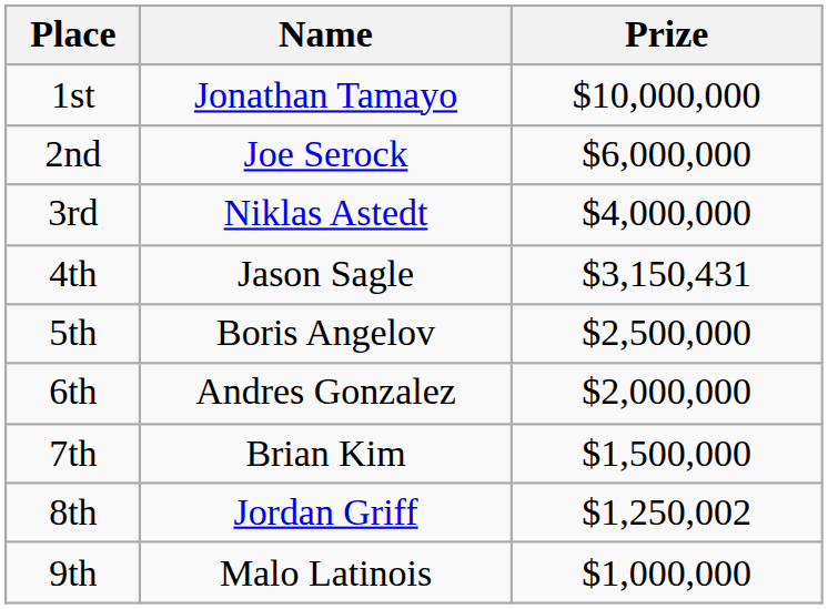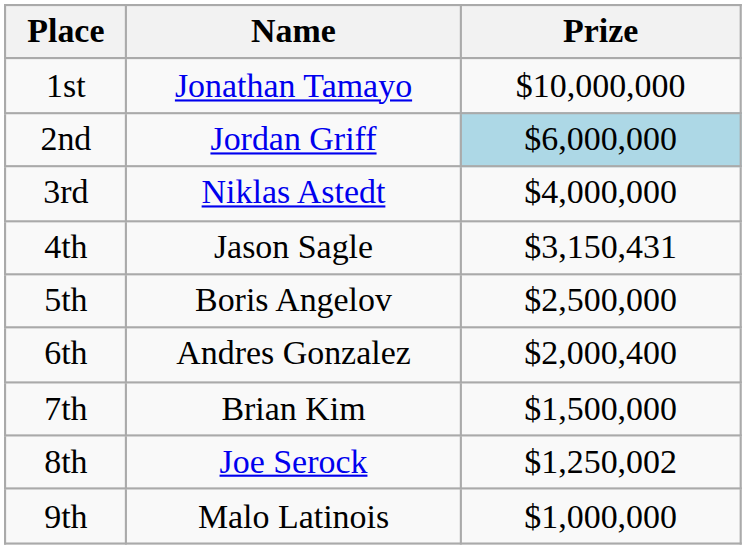2nd | Name: Joe Serock -> Jordan Griff
2nd | Prize: no background -> lightblue background
6th | Prize: $2,000,000 -> $2,000,400
8th | Name: Jordan Griff -> Joe Serock
